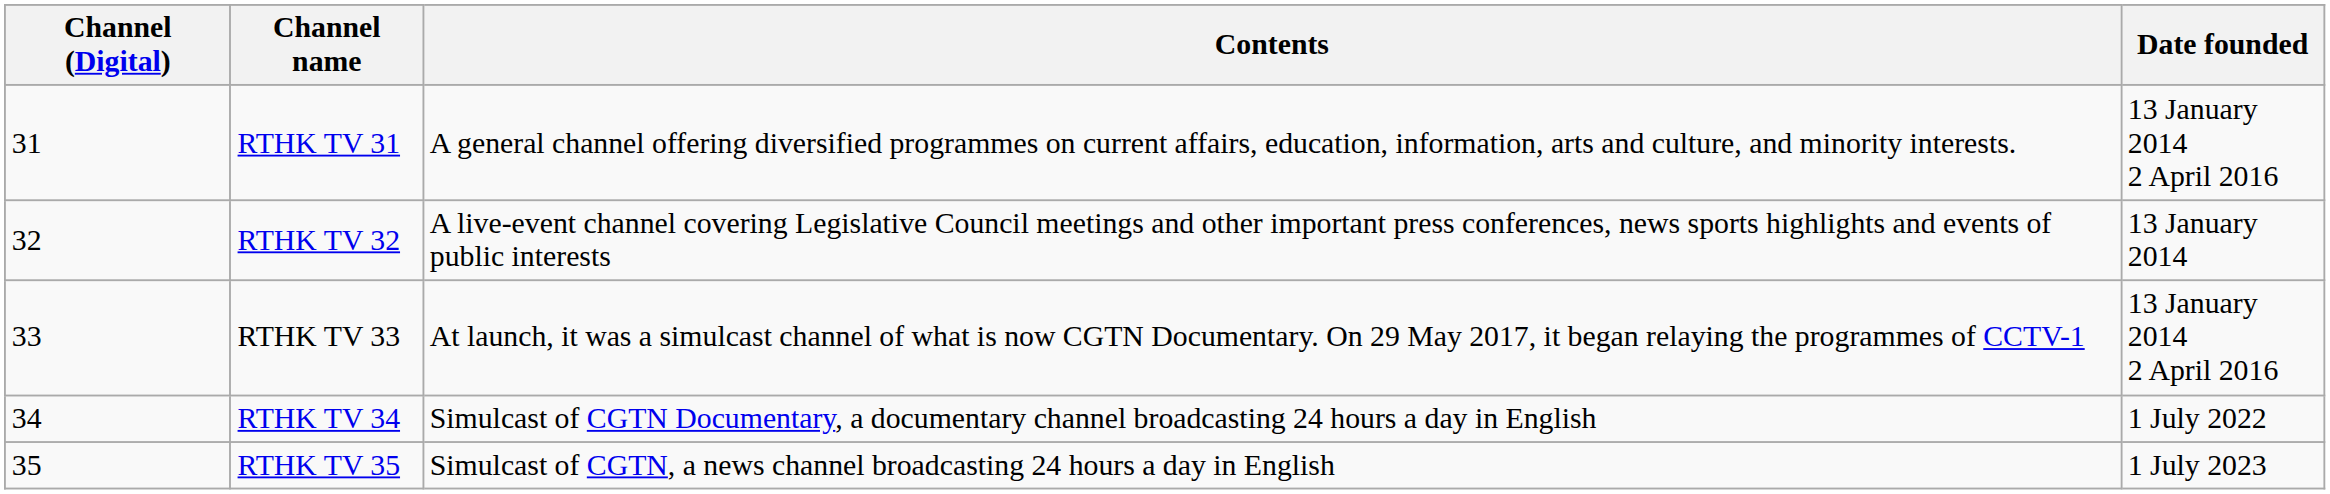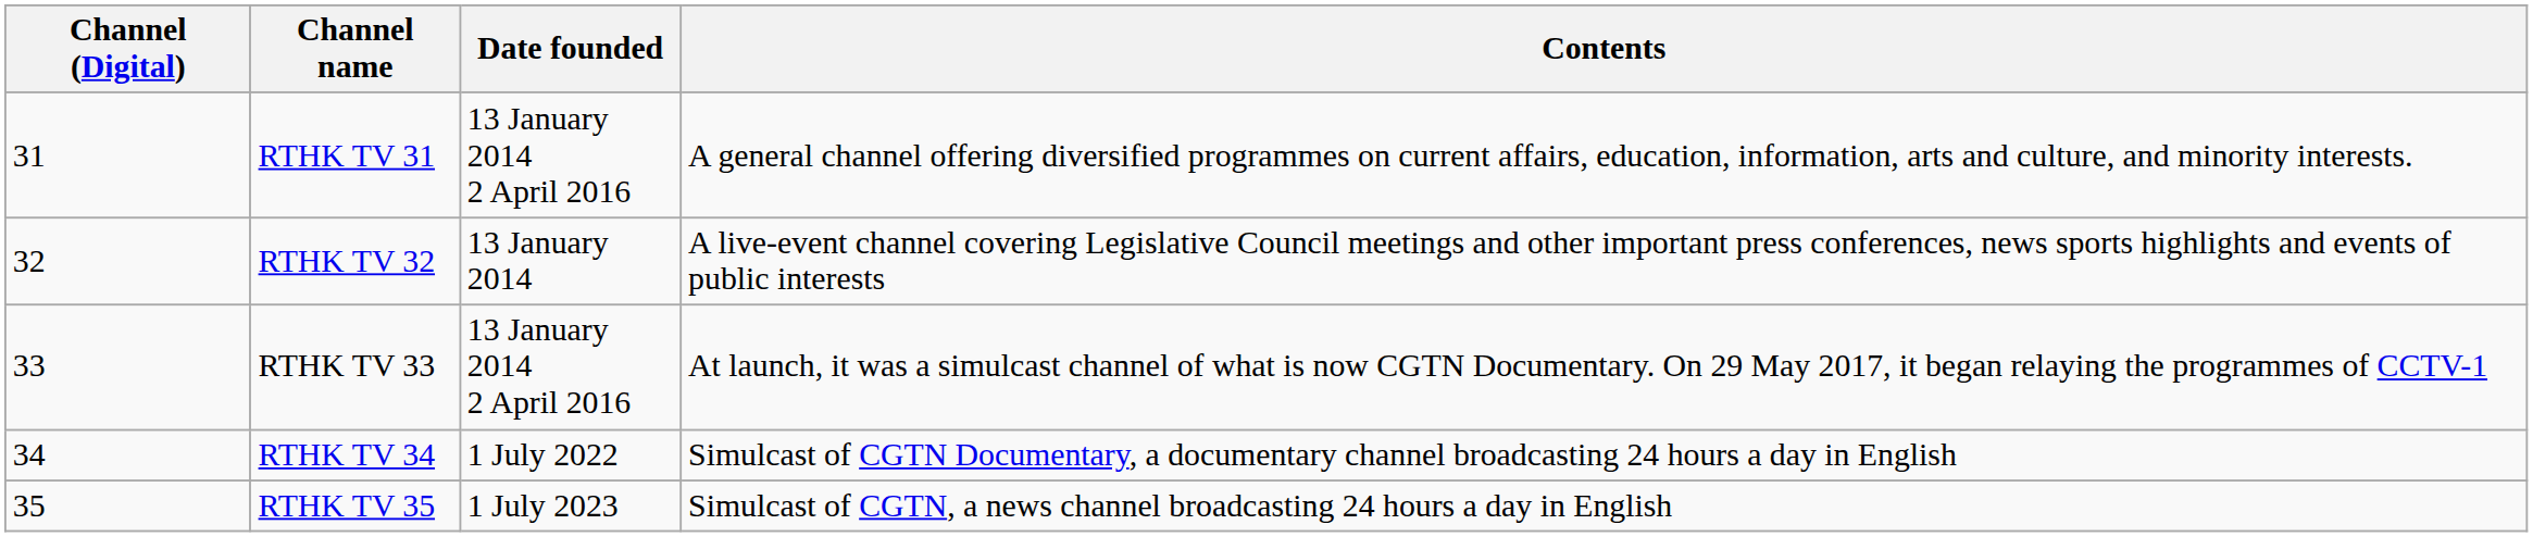columns swapped: Contents <-> Date founded
